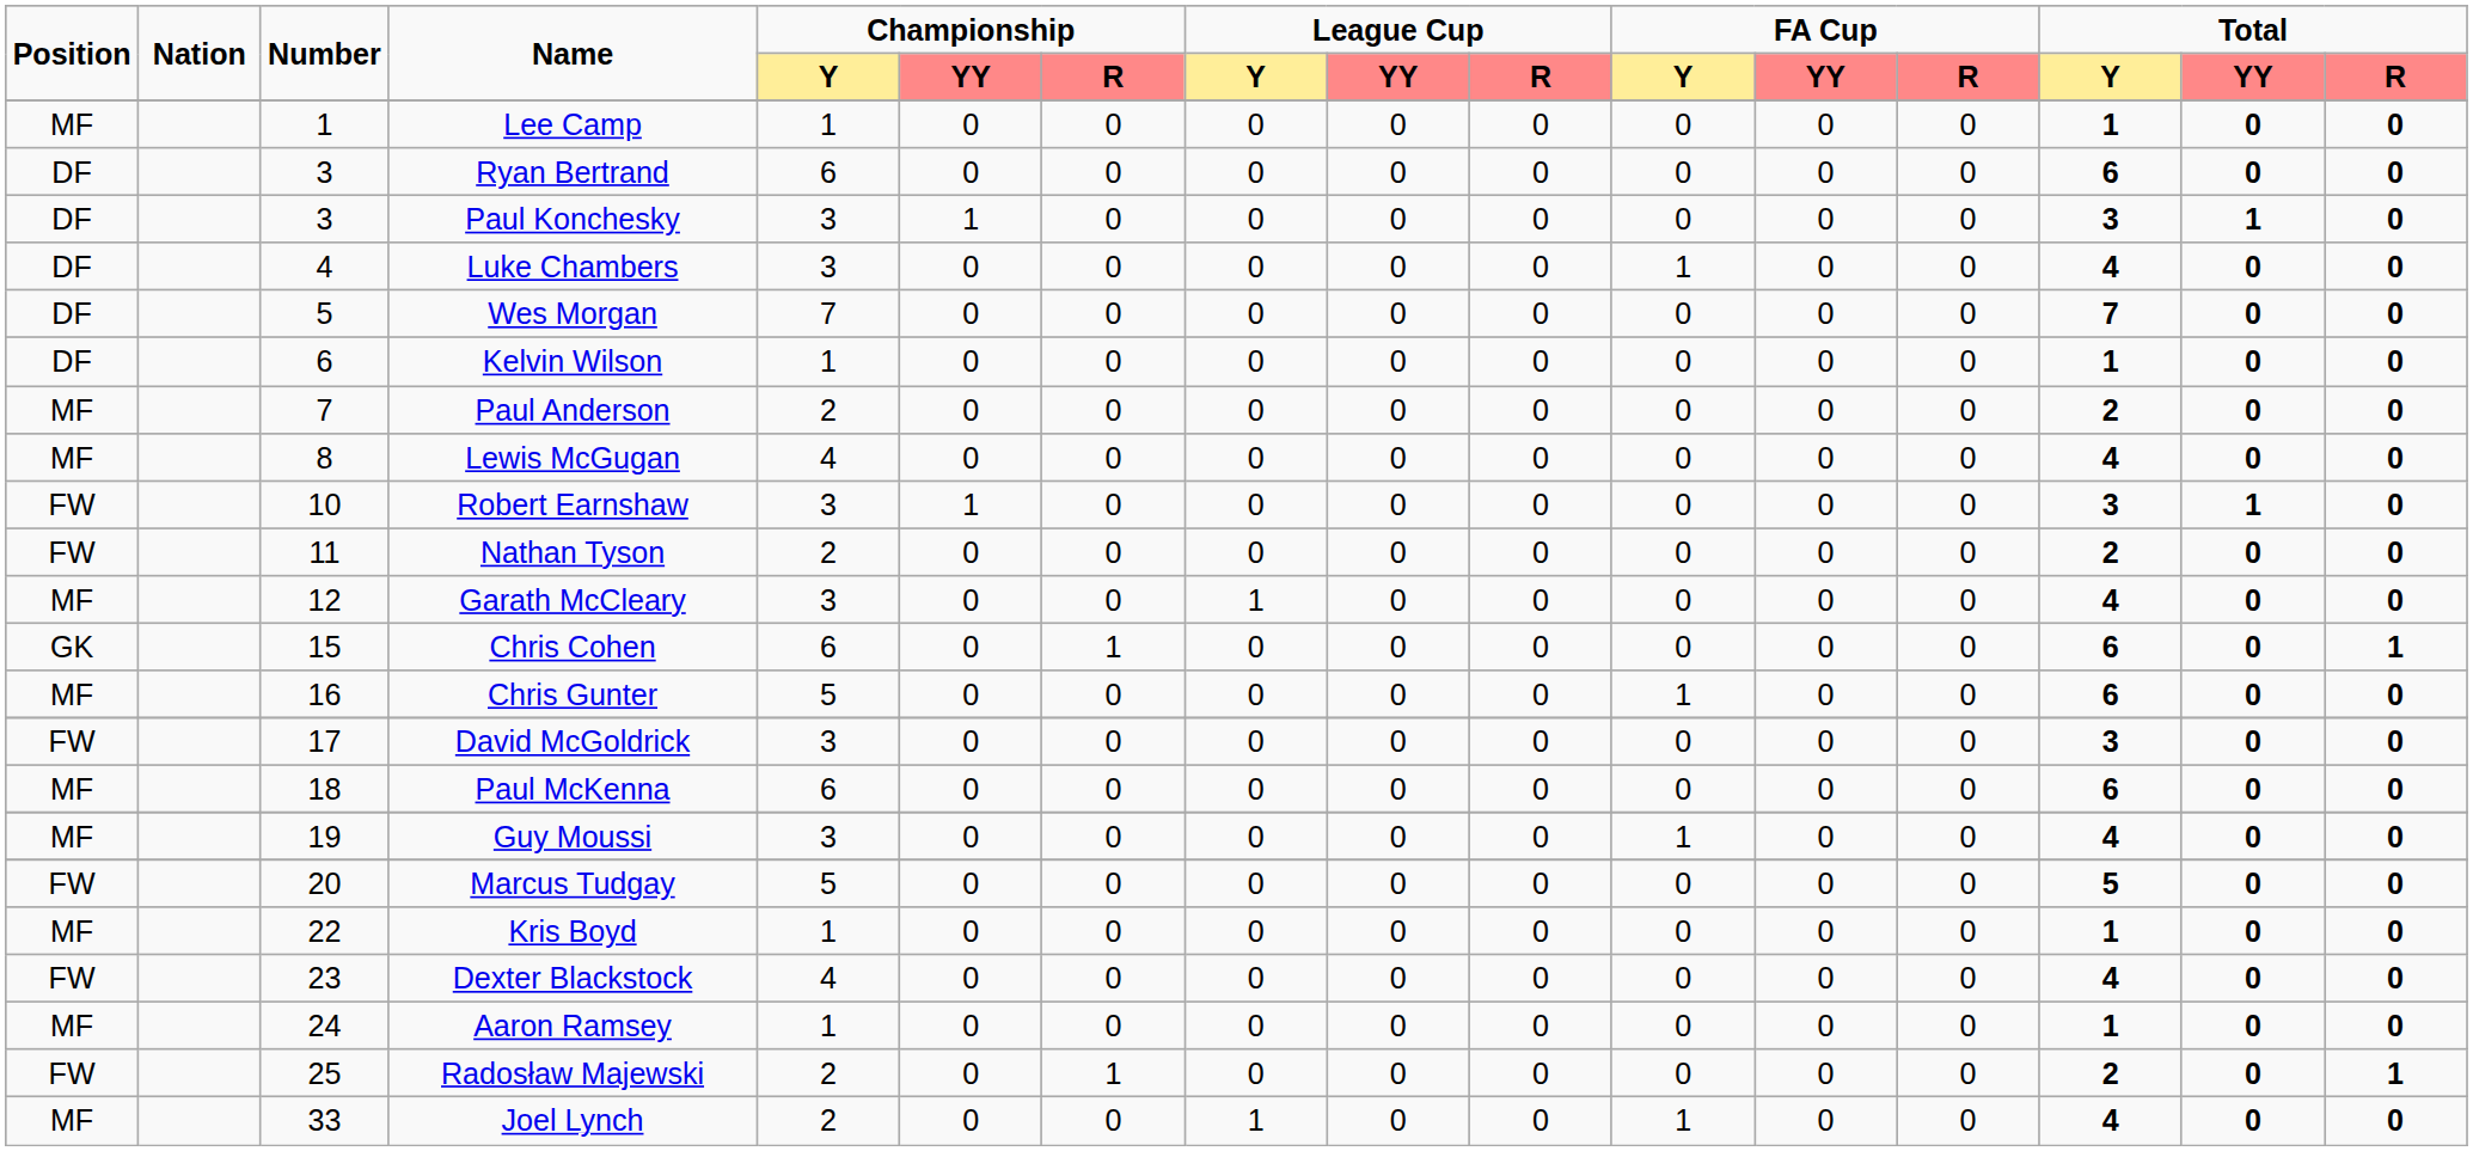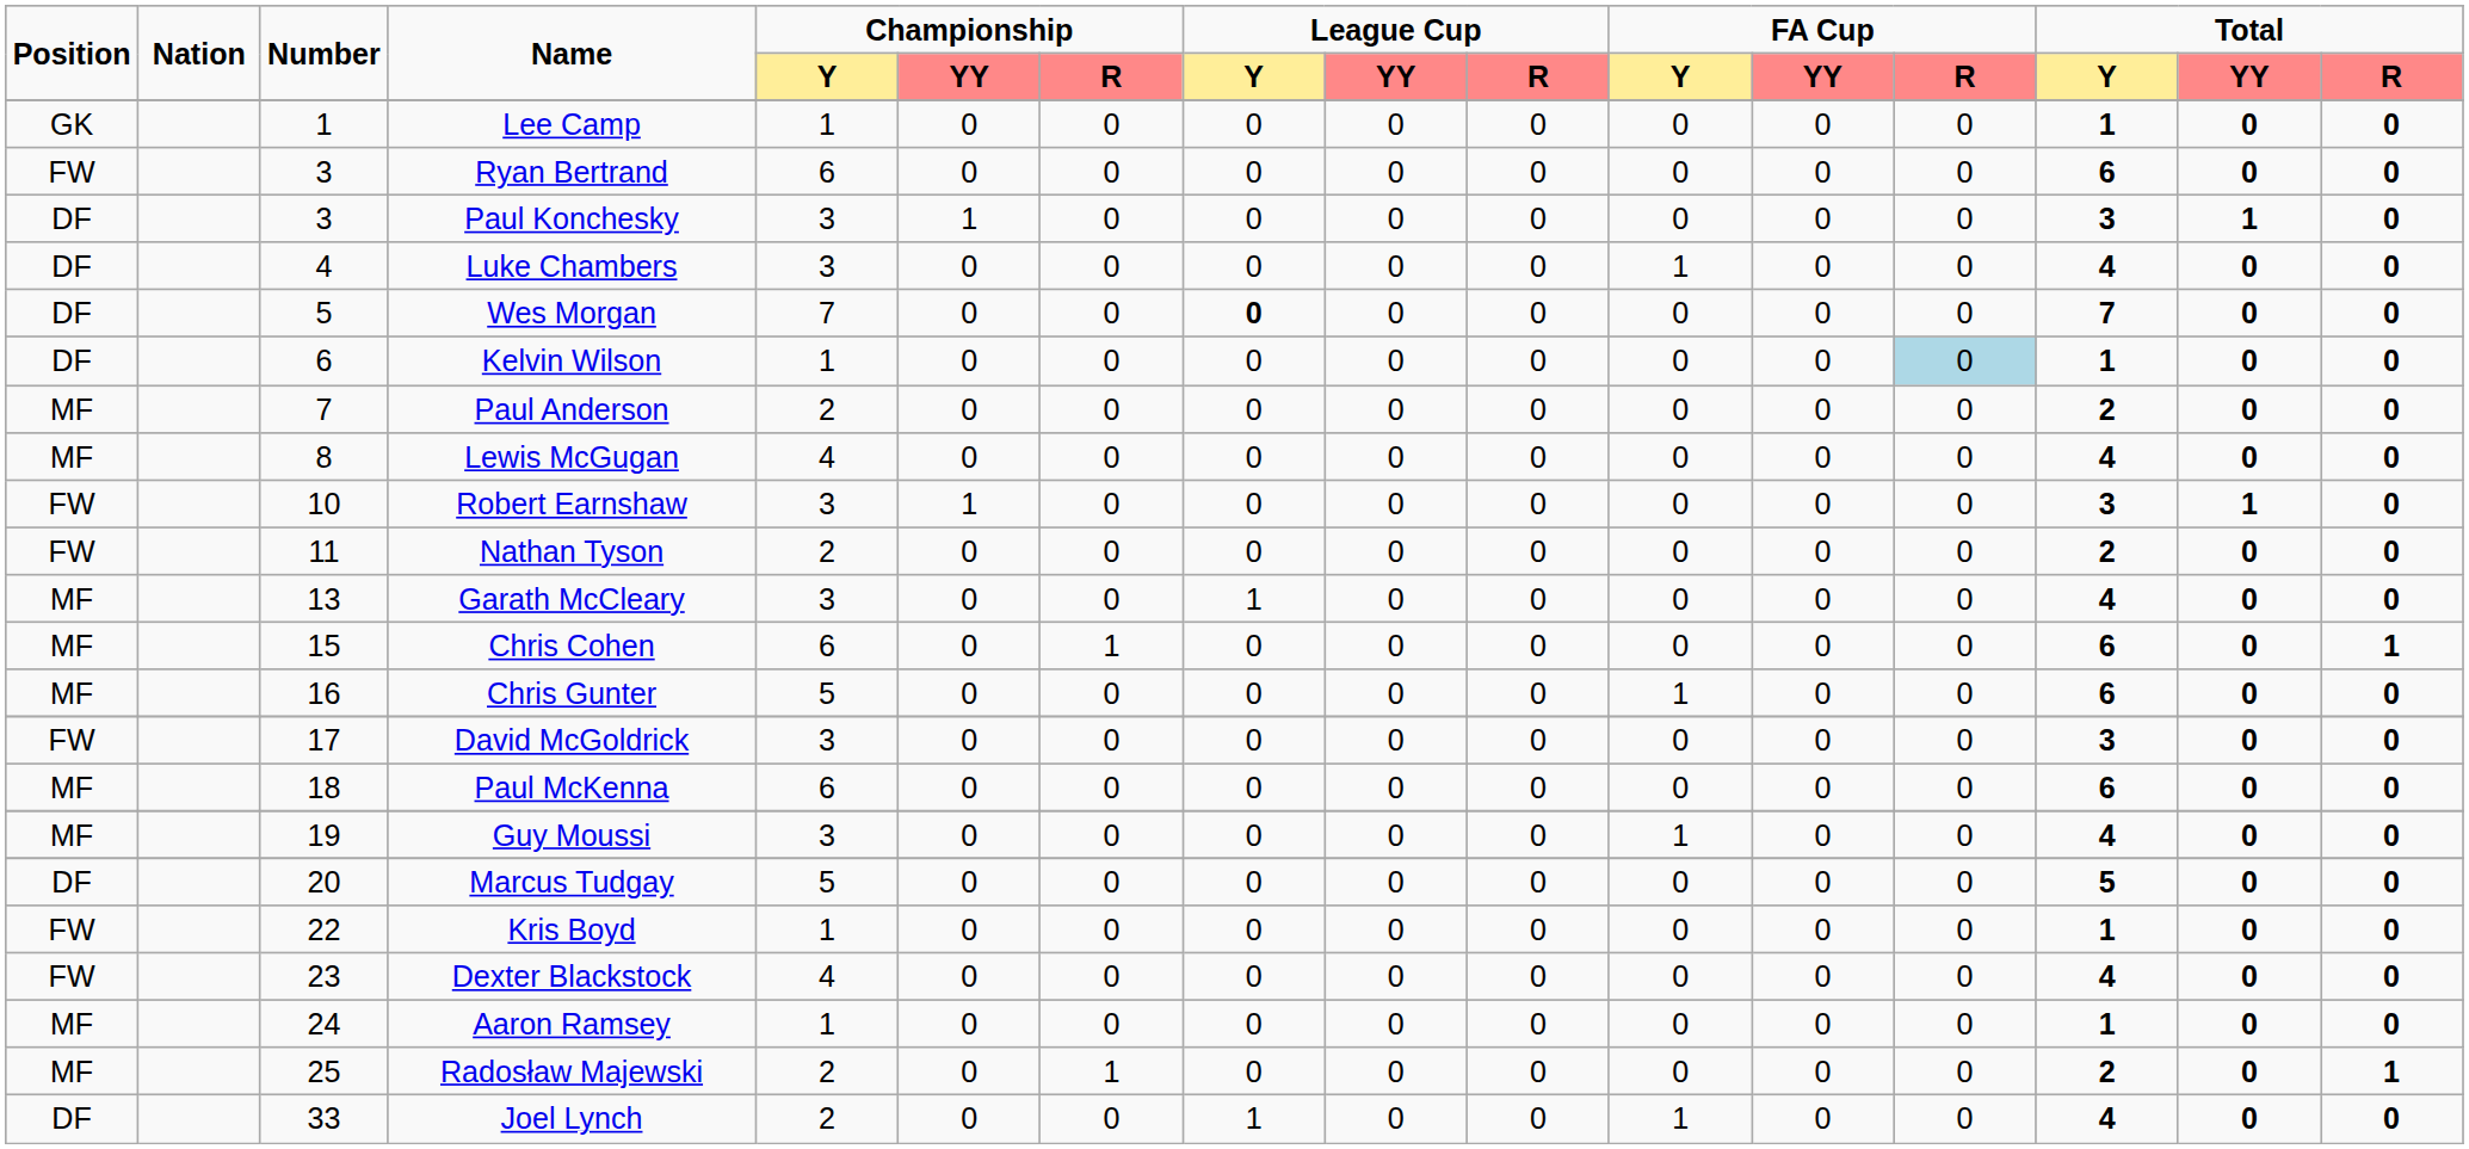Lee Camp | Position: MF -> GK
Ryan Bertrand | Position: DF -> FW
Wes Morgan | League Cup / Y: normal -> bold
Kelvin Wilson | FA Cup / R: no background -> lightblue background
Garath McCleary | Number: 12 -> 13
Chris Cohen | Position: GK -> MF
Marcus Tudgay | Position: FW -> DF
Kris Boyd | Position: MF -> FW
Radosław Majewski | Position: FW -> MF
Joel Lynch | Position: MF -> DF
